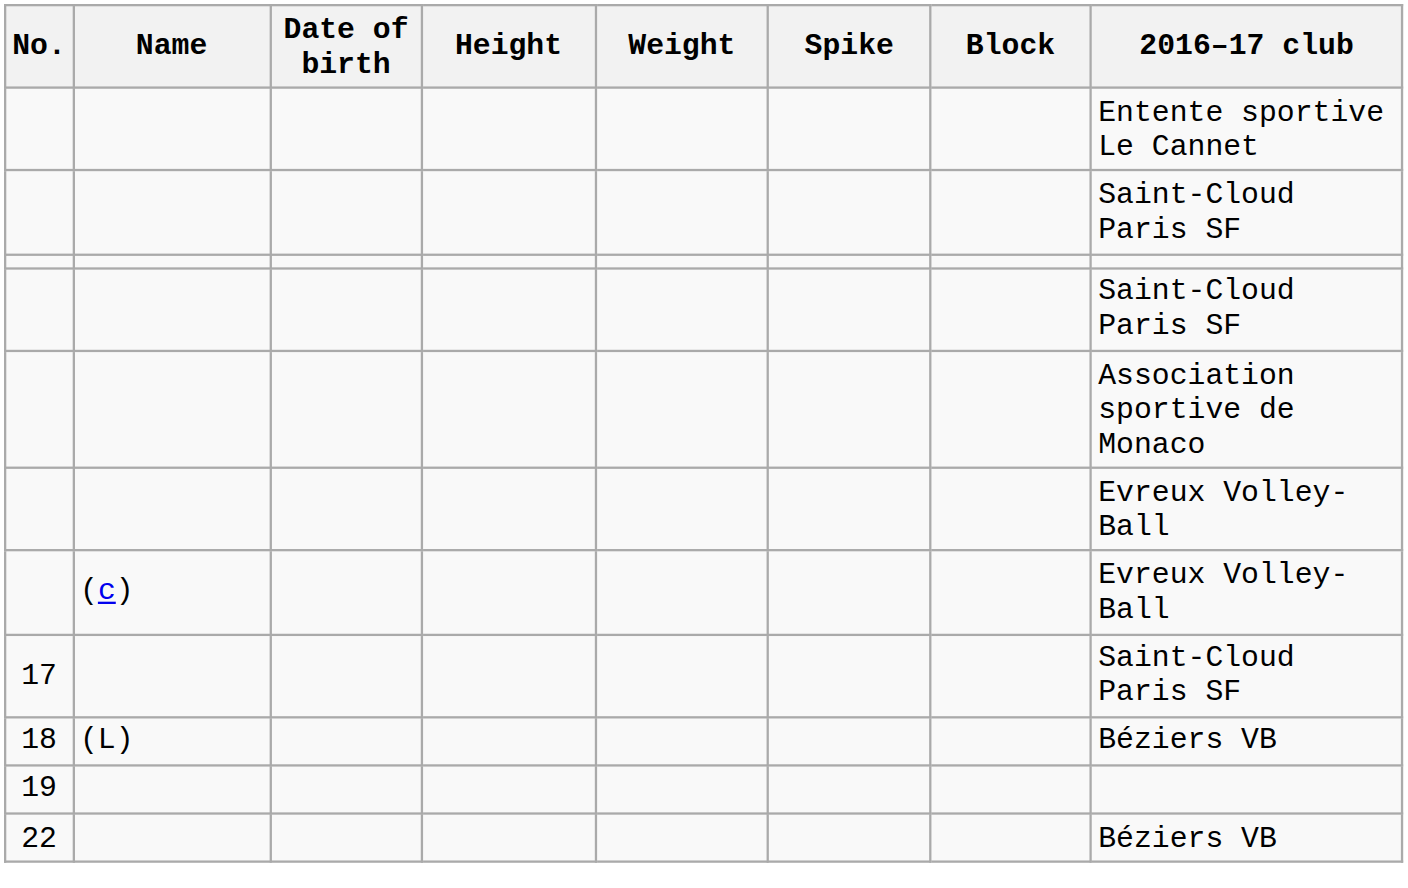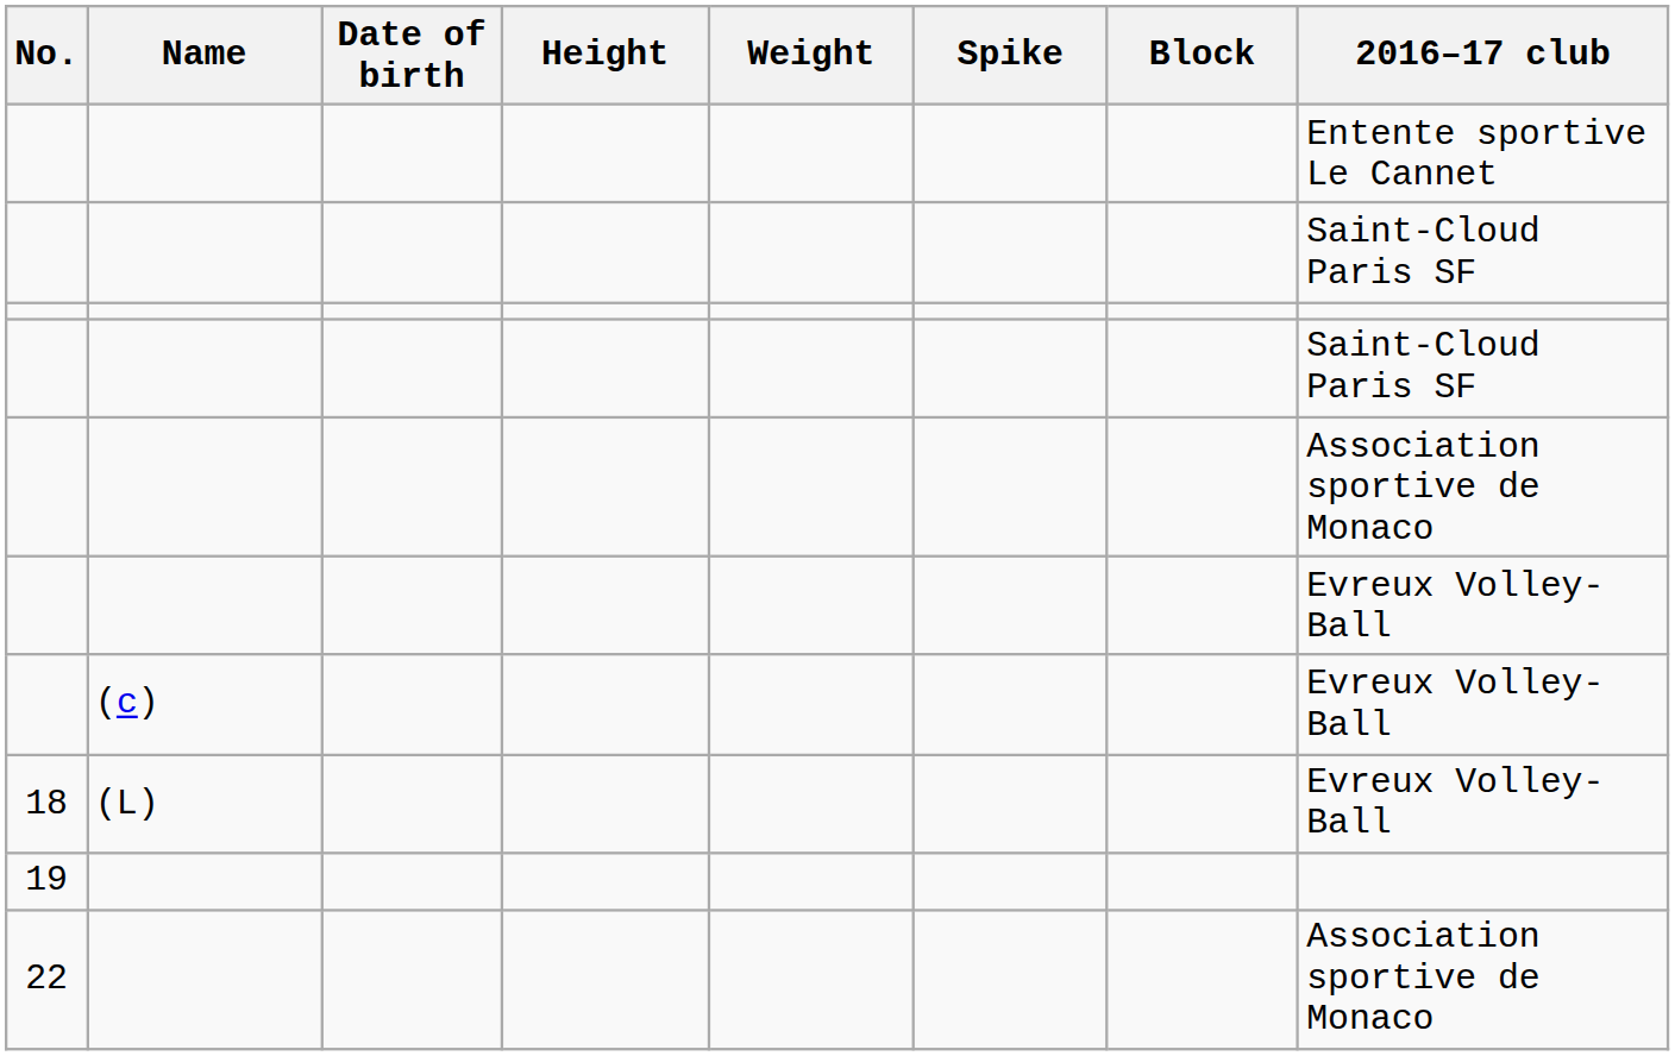- row: 17 | Saint-Cloud Paris SF
18 | 2016–17 club: Béziers VB -> Evreux Volley-Ball
22 | 2016–17 club: Béziers VB -> Association sportive de Monaco
